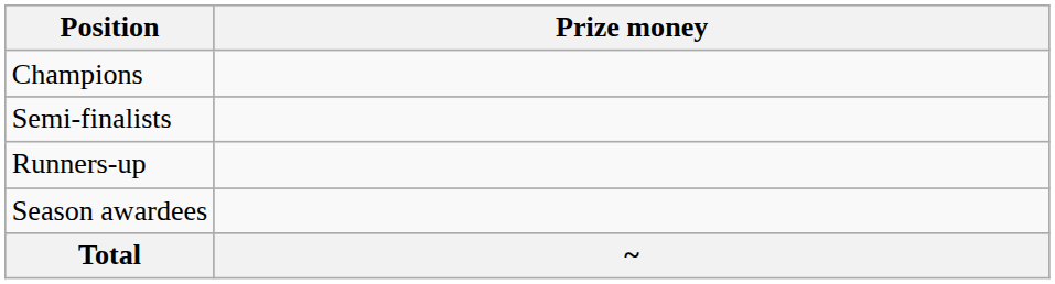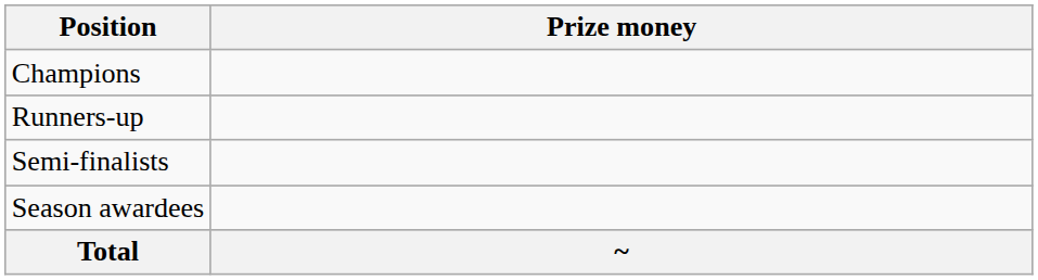rows swapped: Runners-up <-> Semi-finalists
